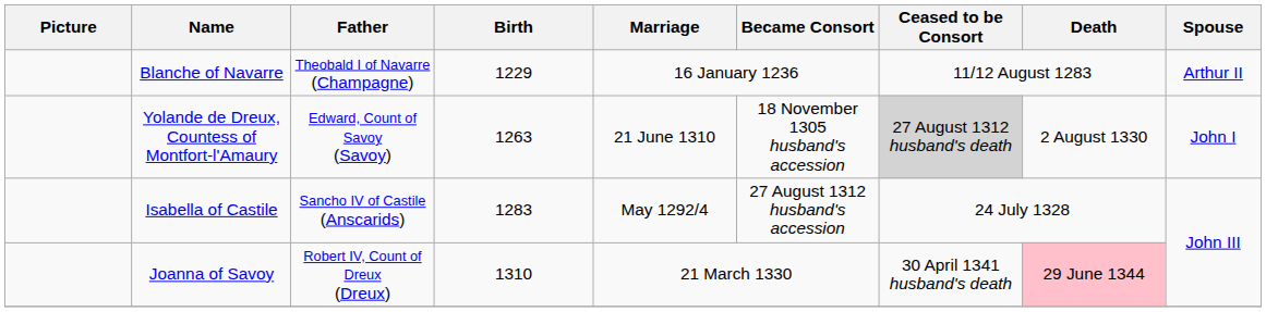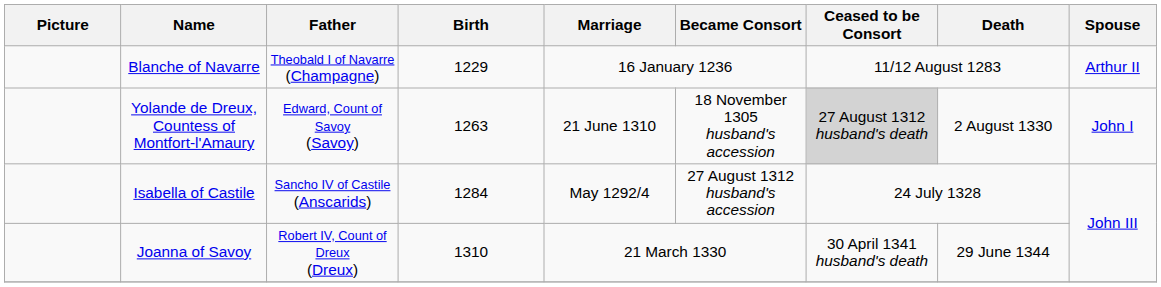Isabella of Castile | Birth: 1283 -> 1284
Joanna of Savoy | Death: pink background -> no background
